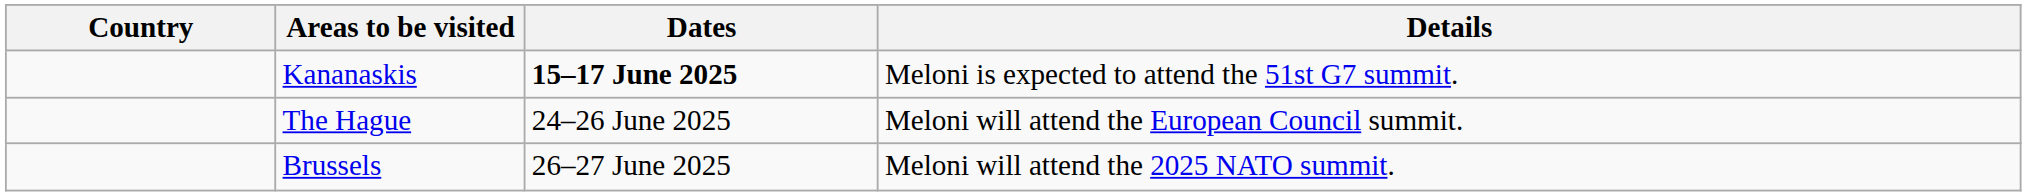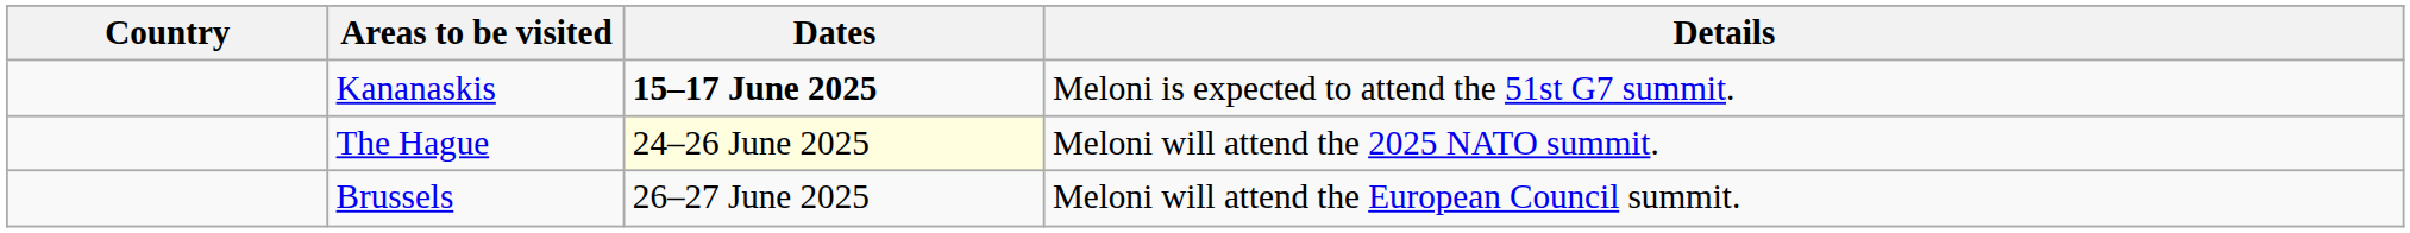The Hague | Dates: no background -> lightyellow background
The Hague | Details: Meloni will attend the European Council summit. -> Meloni will attend the 2025 NATO summit.
Brussels | Details: Meloni will attend the 2025 NATO summit. -> Meloni will attend the European Council summit.
